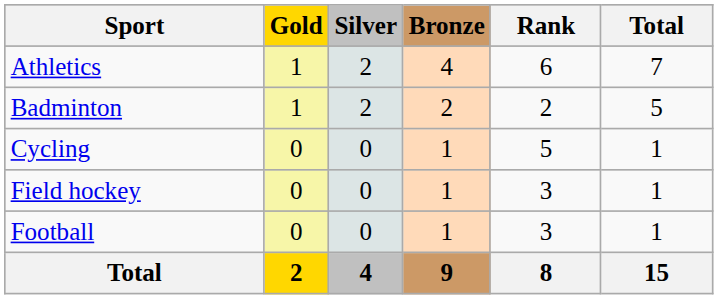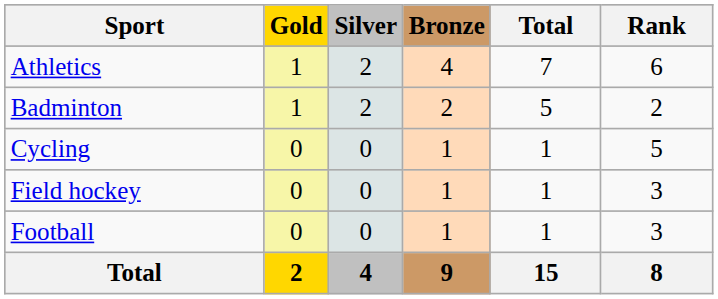columns swapped: Total <-> Rank
